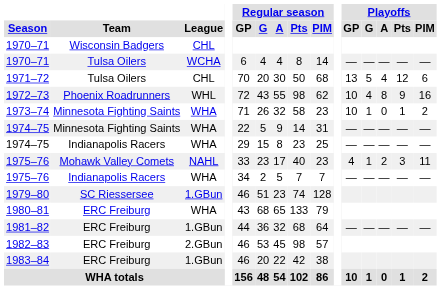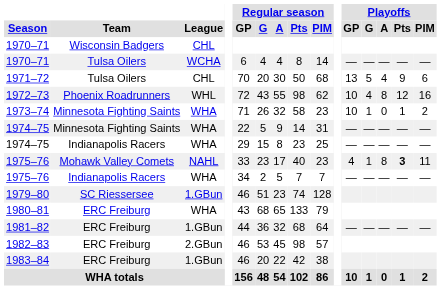1971–72 | Playoffs / Pts: 12 -> 9
1972–73 | Playoffs / Pts: 9 -> 12
1975–76 / Mohawk Valley Comets | Playoffs / A: 2 -> 8
1975–76 / Mohawk Valley Comets | Playoffs / Pts: normal -> bold
